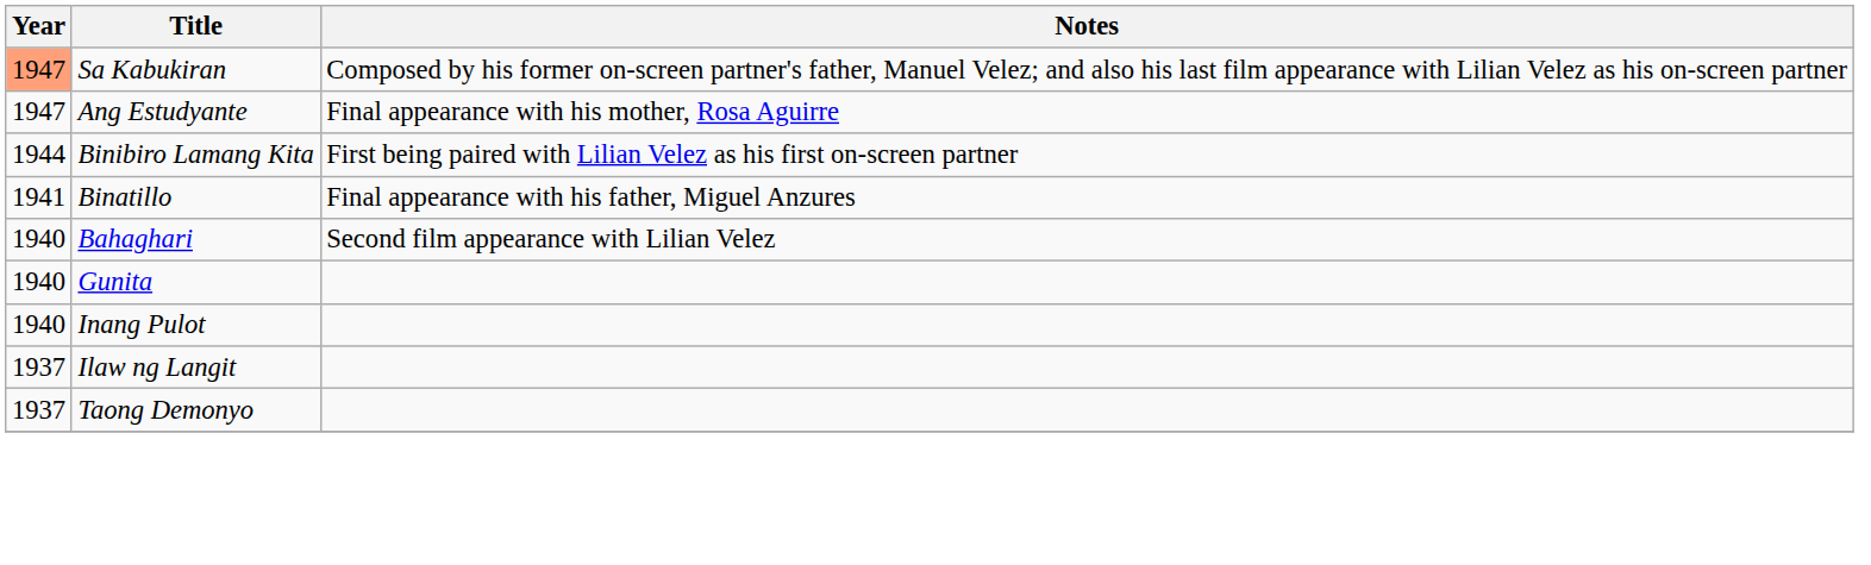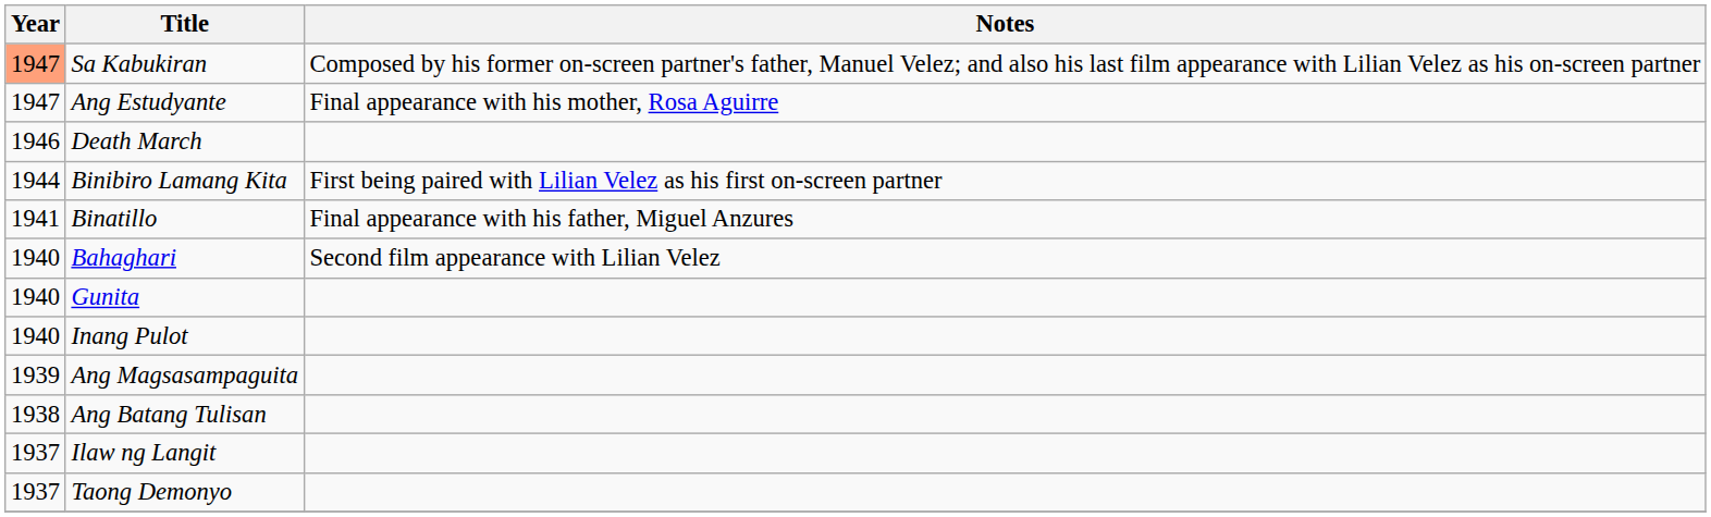+ row: 1946 | Death March
+ row: 1939 | Ang Magsasampaguita
+ row: 1938 | Ang Batang Tulisan
